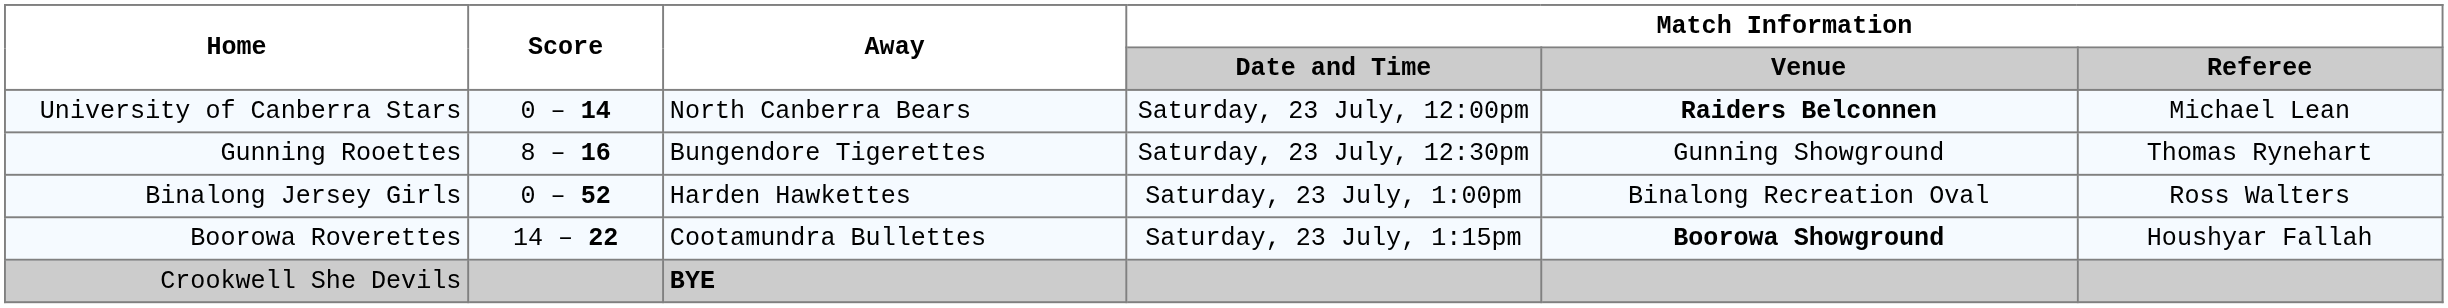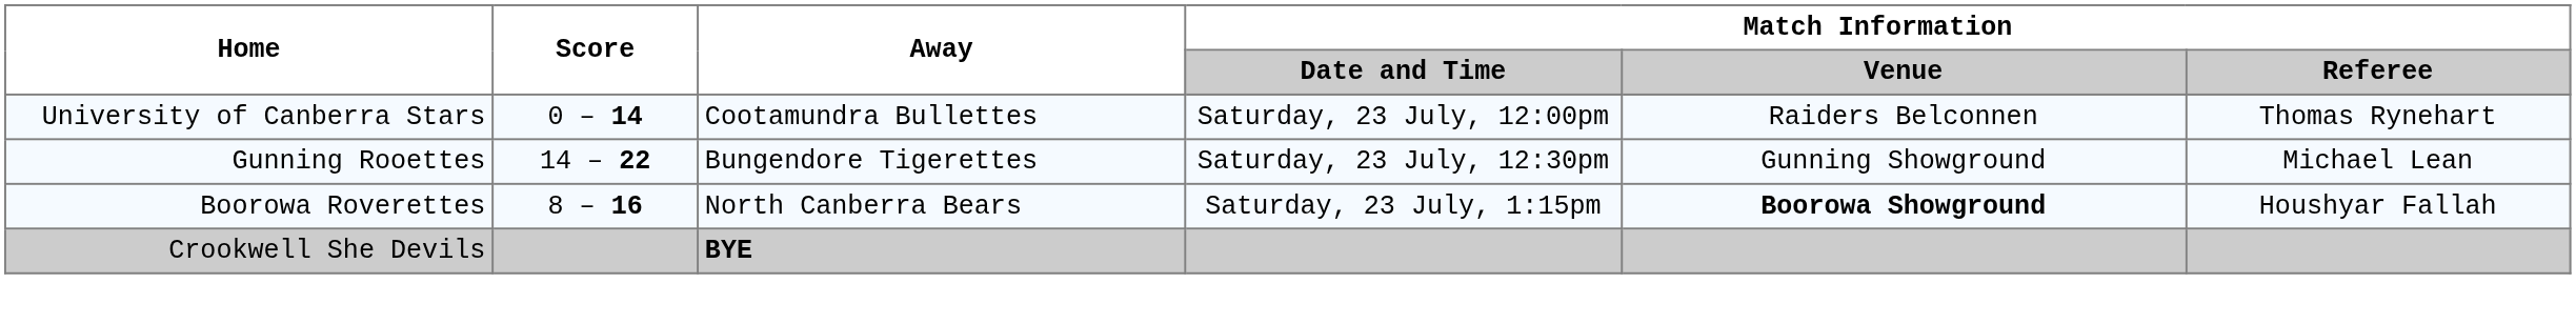University of Canberra Stars | Away: North Canberra Bears -> Cootamundra Bullettes
University of Canberra Stars | Match Information / Venue: bold -> normal
University of Canberra Stars | Match Information / Referee: Michael Lean -> Thomas Rynehart
Gunning Rooettes | Score: 8 – 16 -> 14 – 22
Gunning Rooettes | Match Information / Referee: Thomas Rynehart -> Michael Lean
- row: Binalong Jersey Girls | 0 – 52 | Harden Hawkettes | Saturday, 23 July, 1:00pm | Binalong Recreation Oval | Ross Walters
Boorowa Roverettes | Score: 14 – 22 -> 8 – 16
Boorowa Roverettes | Away: Cootamundra Bullettes -> North Canberra Bears
